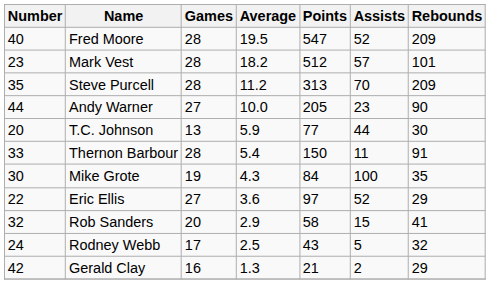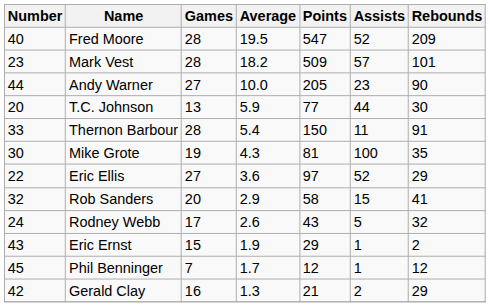Mark Vest | Points: 512 -> 509
- row: 35 | Steve Purcell | 28 | 11.2 | 313 | 70 | 209
Mike Grote | Points: 84 -> 81
Rodney Webb | Average: 2.5 -> 2.6
+ row: 43 | Eric Ernst | 15 | 1.9 | 29 | 1 | 2
+ row: 45 | Phil Benninger | 7 | 1.7 | 12 | 1 | 12
